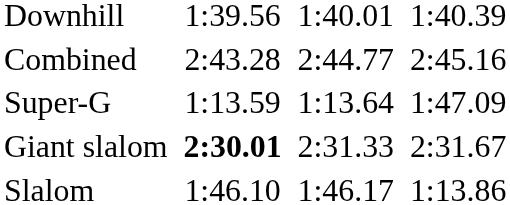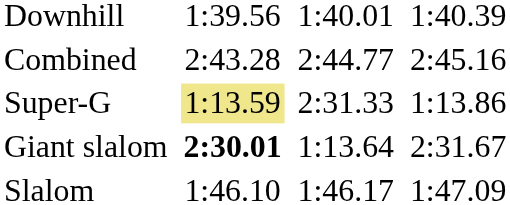Super-G | column 3: no background -> khaki background
Super-G | column 5: 1:13.64 -> 2:31.33
Super-G | column 7: 1:47.09 -> 1:13.86
Giant slalom | column 5: 2:31.33 -> 1:13.64
Slalom | column 7: 1:13.86 -> 1:47.09
